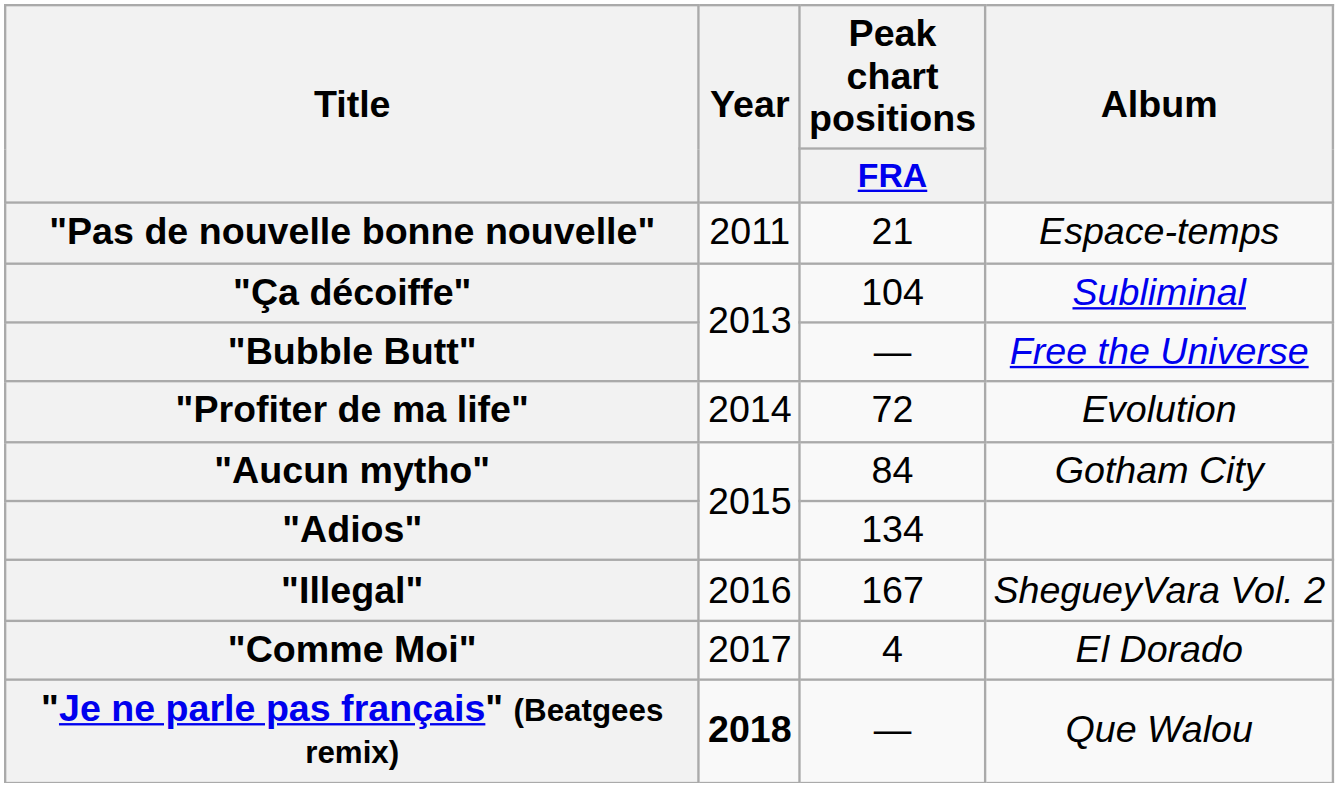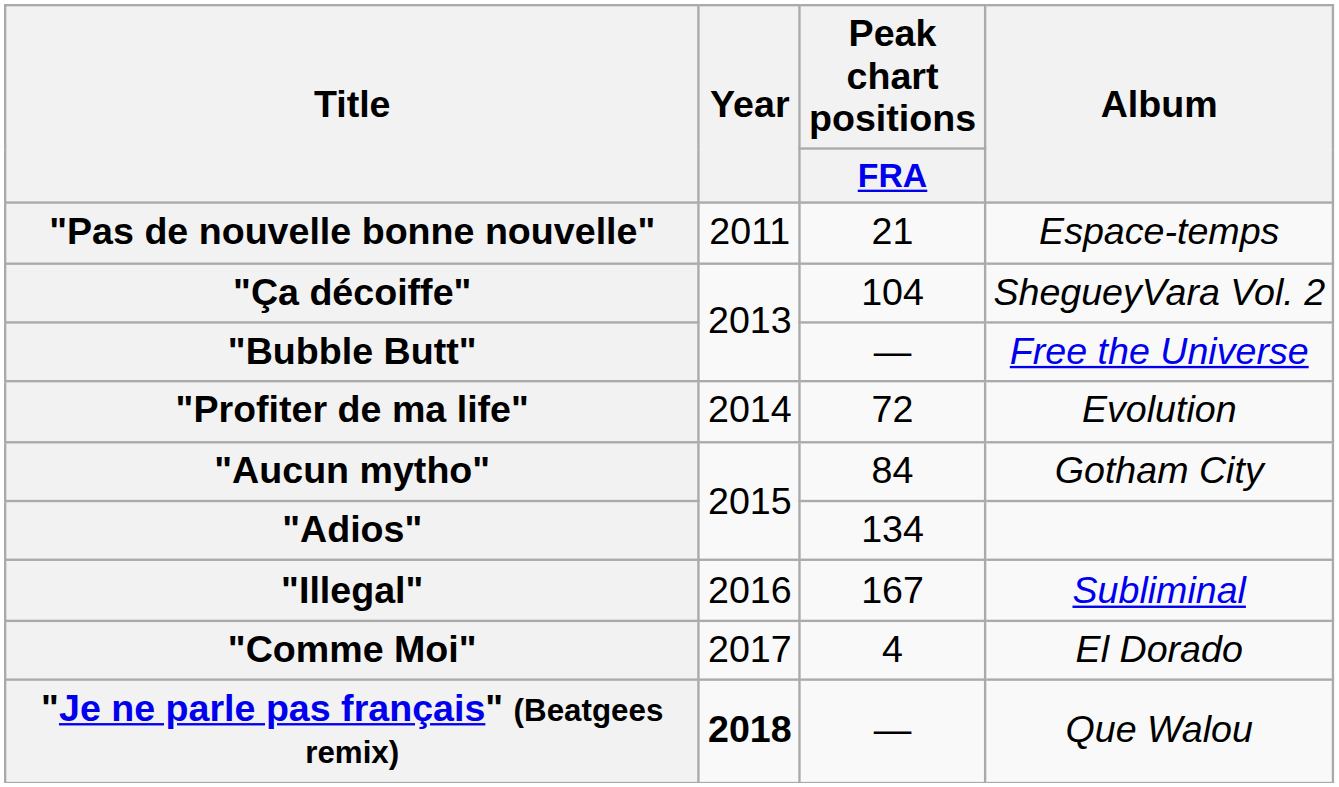"Ça décoiffe" | Album: Subliminal -> ShegueyVara Vol. 2
"Illegal" | Album: ShegueyVara Vol. 2 -> Subliminal
